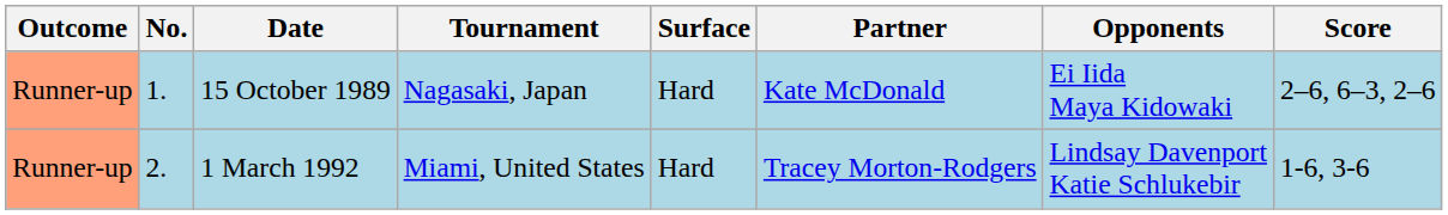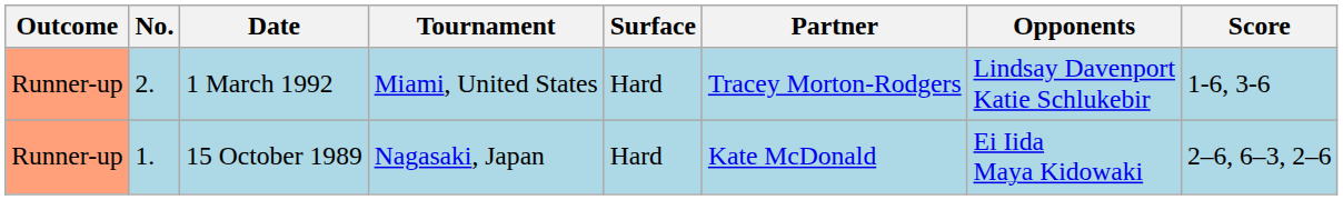rows swapped: 15 October 1989 <-> 1 March 1992
